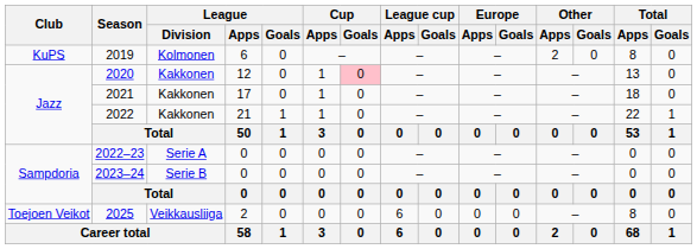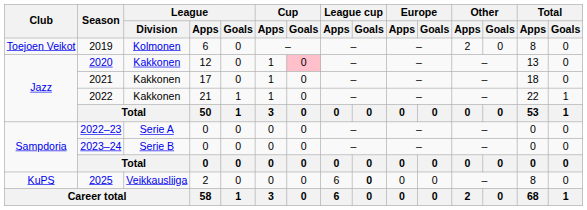2019 | Club: KuPS -> Toejoen Veikot
2025 | Club: Toejoen Veikot -> KuPS
2025 | League cup / Goals: normal -> bold
